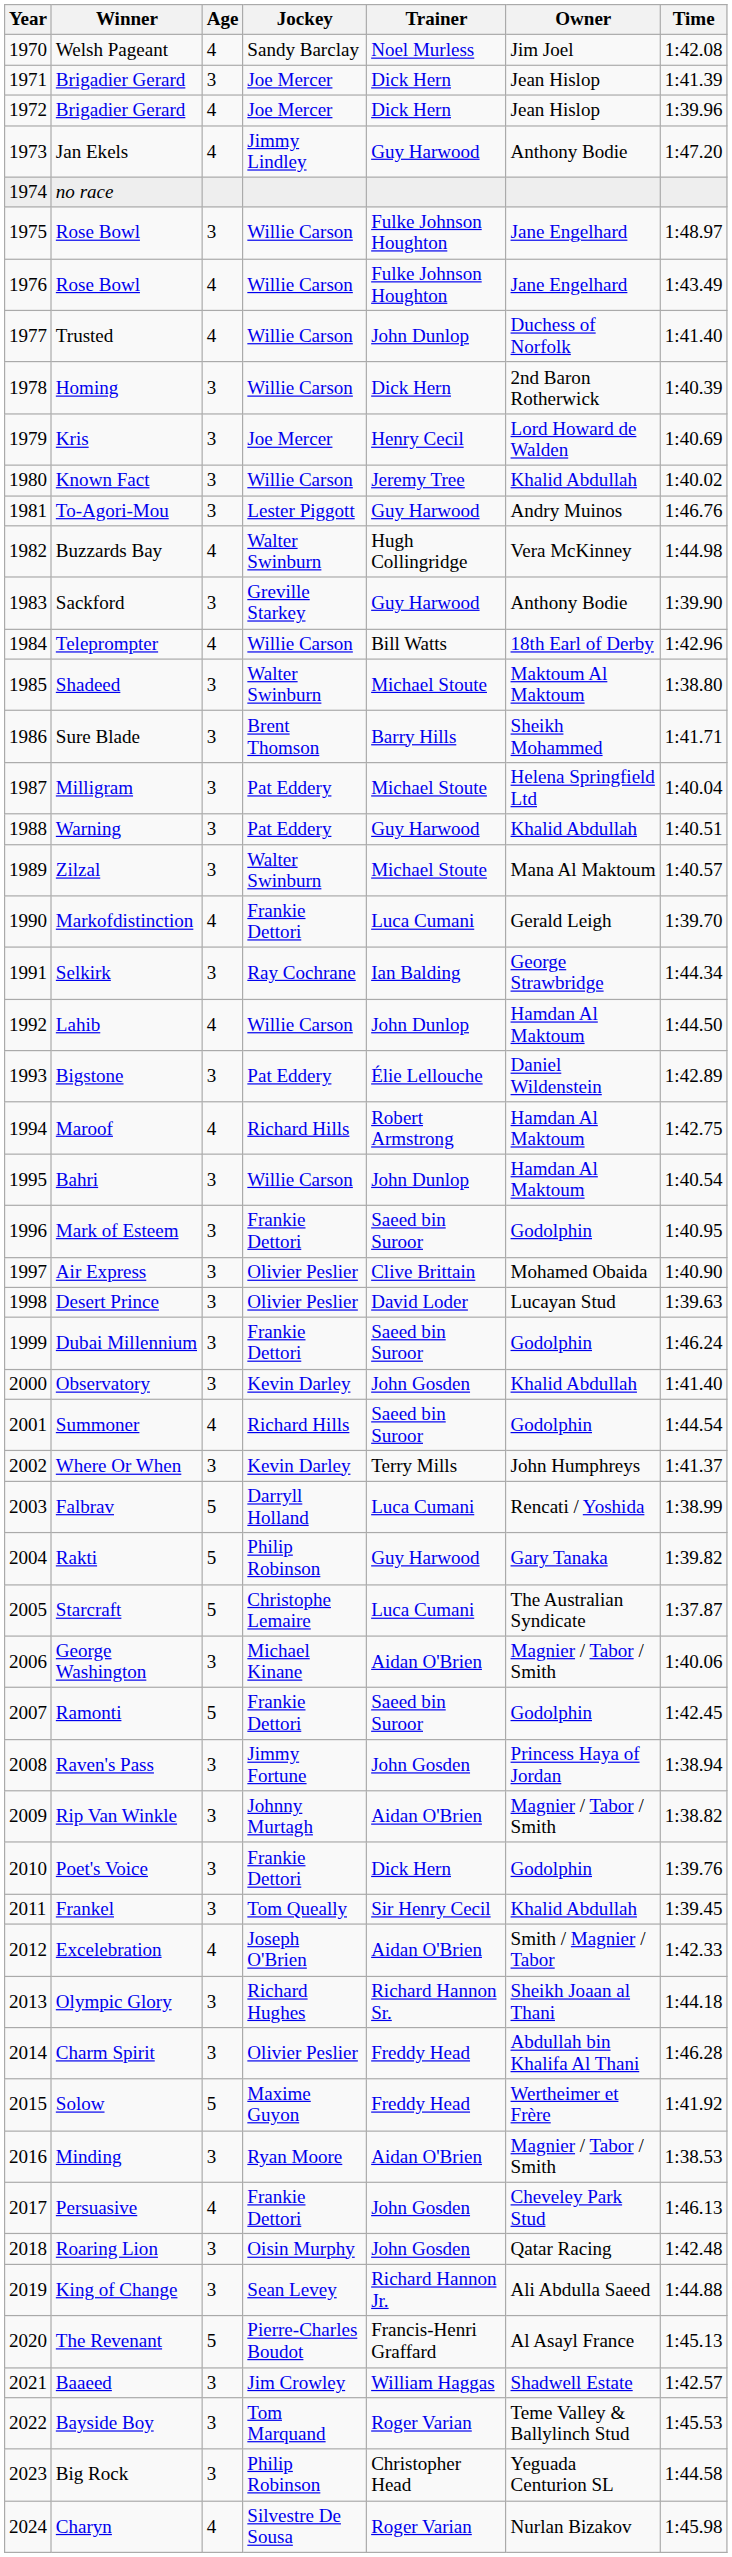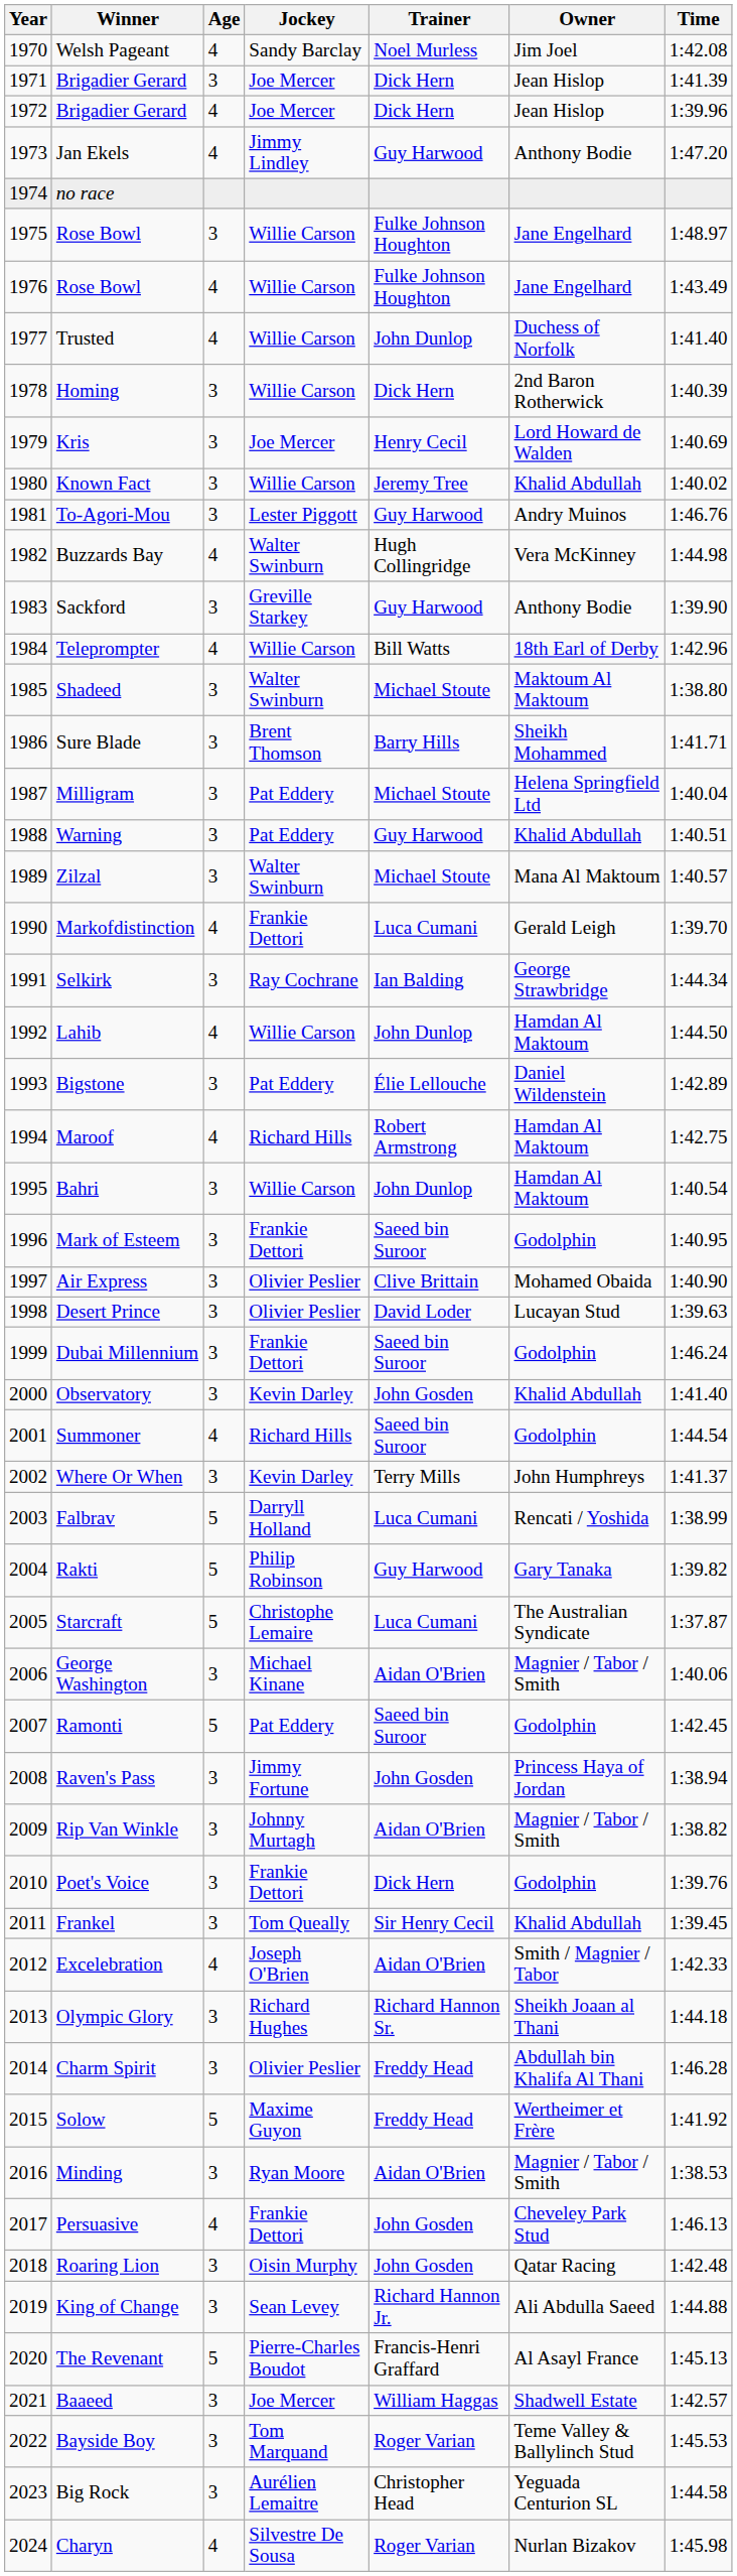Ramonti | Jockey: Frankie Dettori -> Pat Eddery
Baaeed | Jockey: Jim Crowley -> Joe Mercer
Big Rock | Jockey: Philip Robinson -> Aurélien Lemaitre
